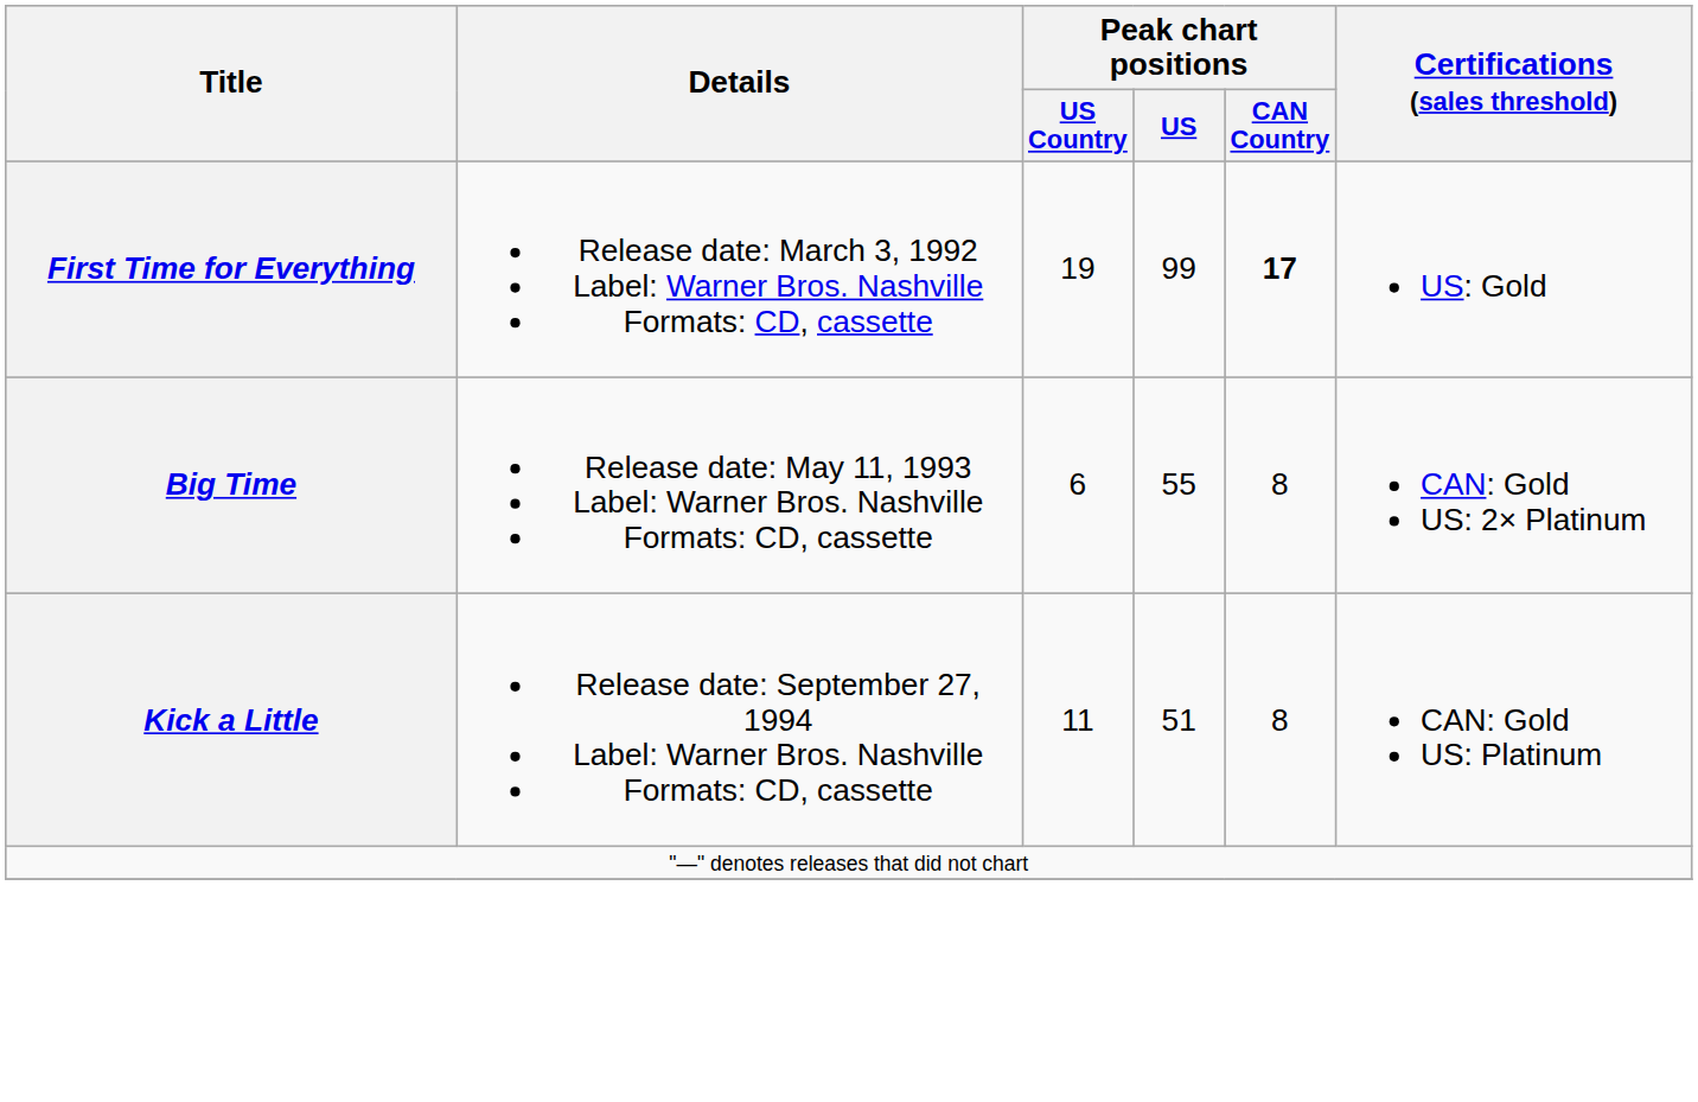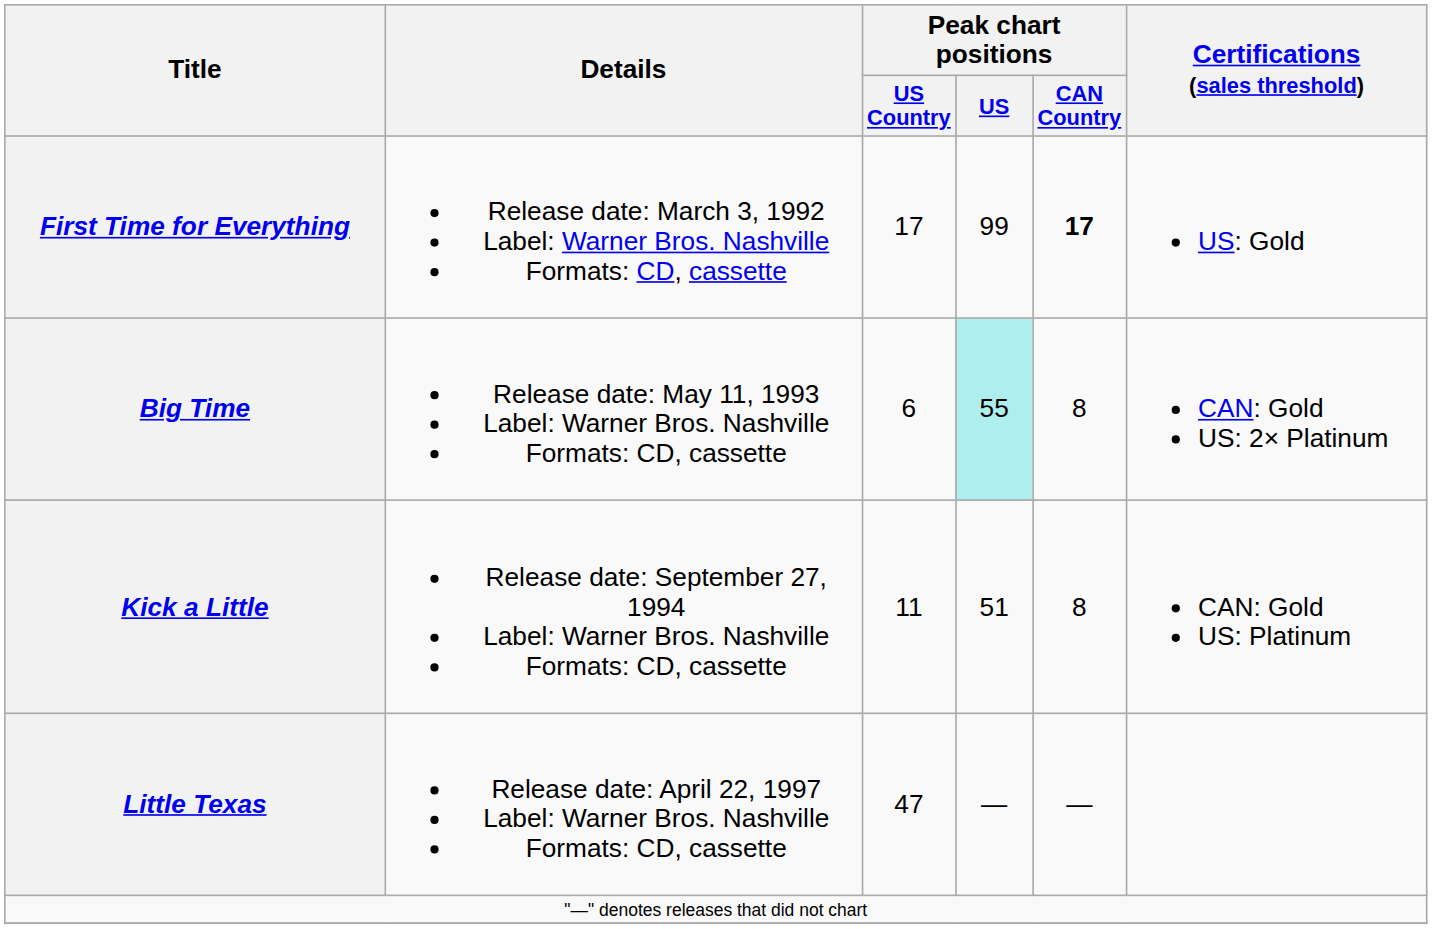First Time for Everything | Peak chart positions / US Country: 19 -> 17
Big Time | Peak chart positions / US: no background -> paleturquoise background
+ row: Little Texas | Release date: April 22, 1997 Label: Warner Bros. Nashville Formats: CD, cassette | 47 | — | —
